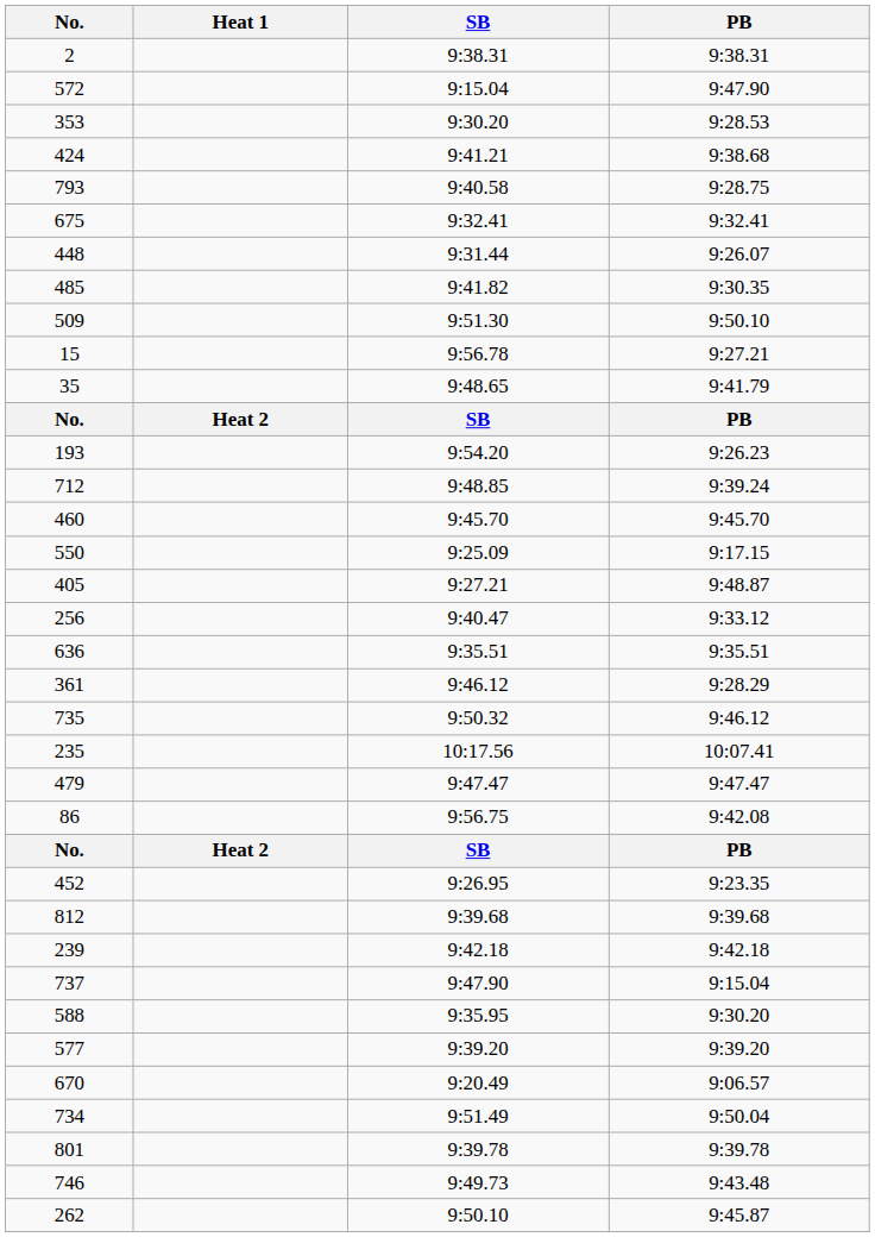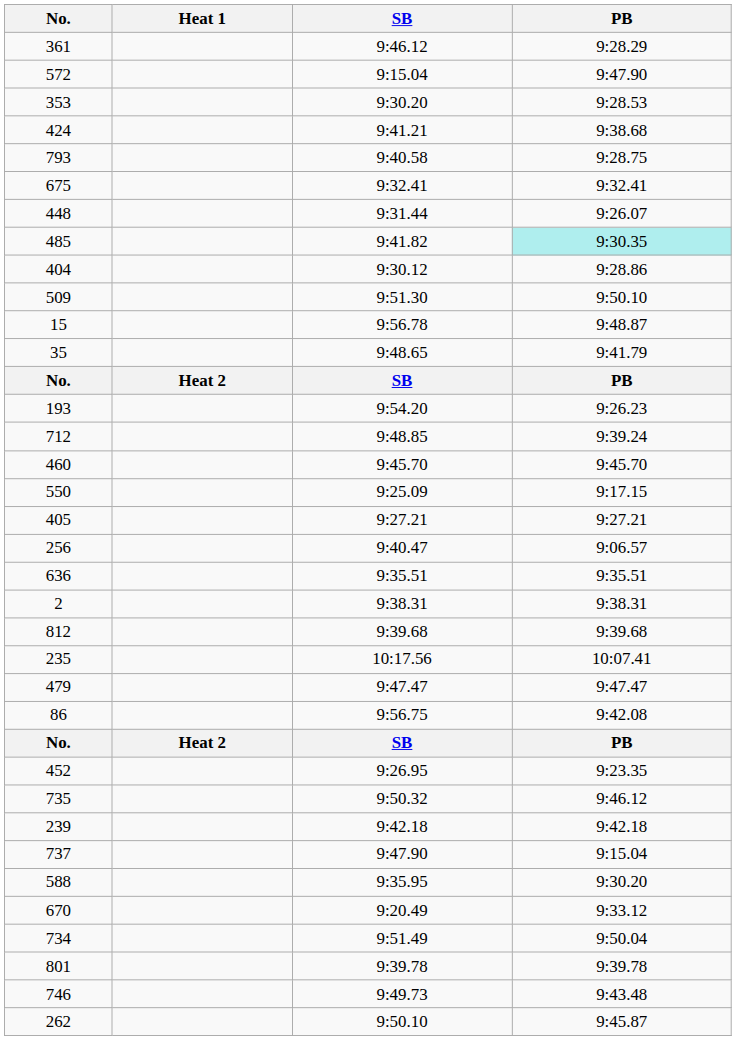rows swapped: 361 <-> 2
485 | PB: no background -> paleturquoise background
+ row: 404 | 9:30.12 | 9:28.86
15 | PB: 9:27.21 -> 9:48.87
405 | PB: 9:48.87 -> 9:27.21
256 | PB: 9:33.12 -> 9:06.57
rows swapped: 812 <-> 735
- row: 577 | 9:39.20 | 9:39.20
670 | PB: 9:06.57 -> 9:33.12
